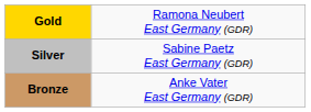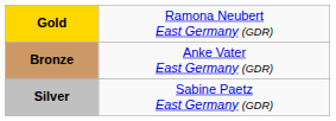rows swapped: Silver <-> Bronze
